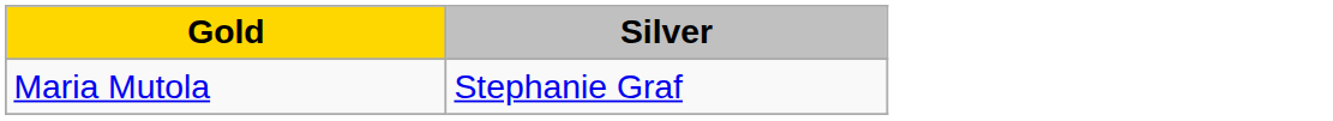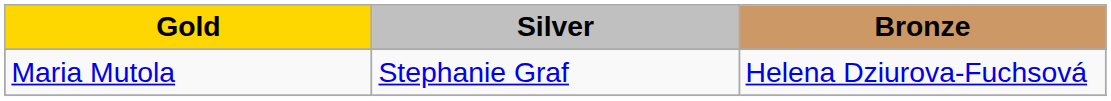+ column: Bronze | Helena Dziurova-Fuchsová
